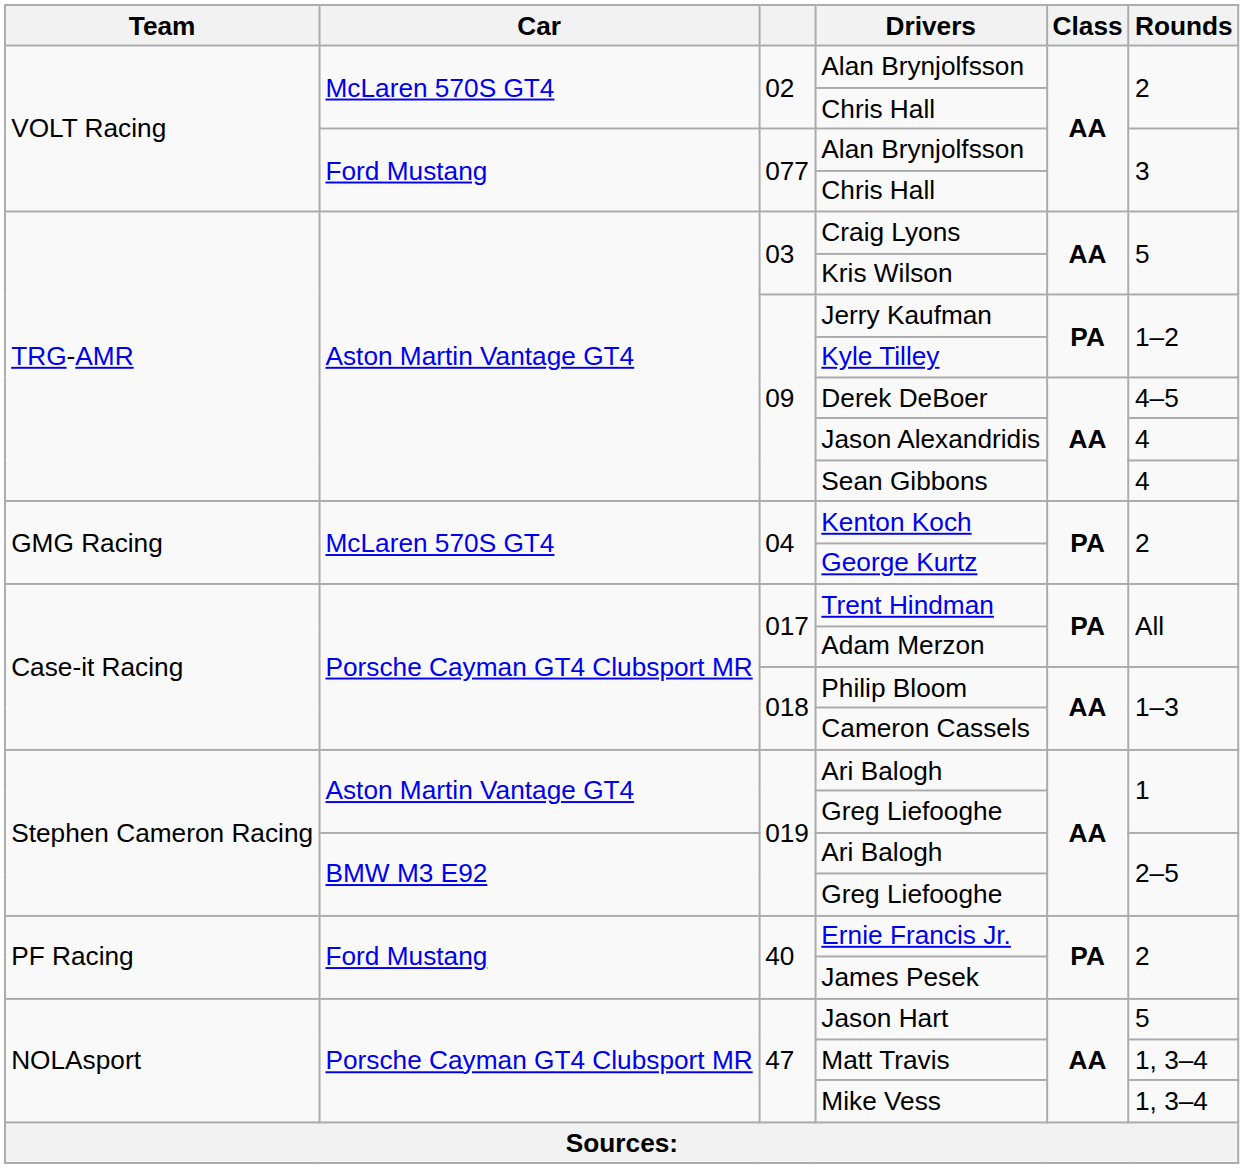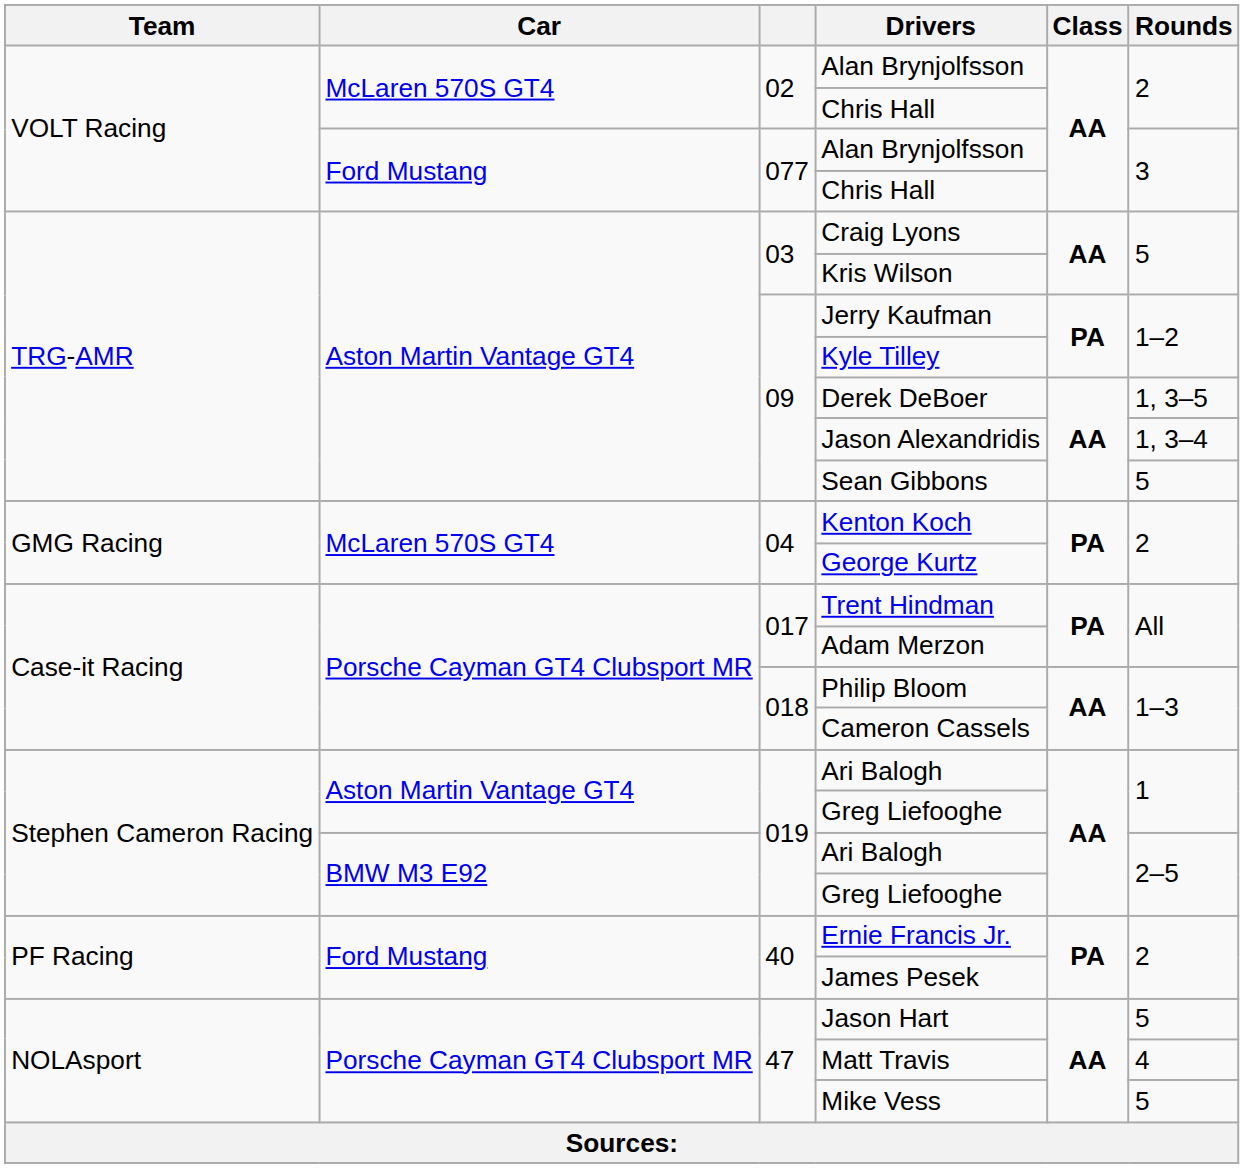Derek DeBoer | Rounds: 4–5 -> 1, 3–5
Jason Alexandridis | Rounds: 4 -> 1, 3–4
Sean Gibbons | Rounds: 4 -> 5
Matt Travis | Rounds: 1, 3–4 -> 4
Mike Vess | Rounds: 1, 3–4 -> 5
